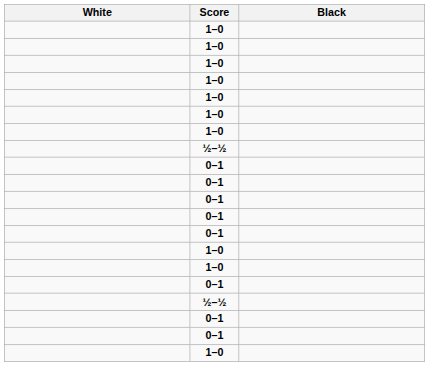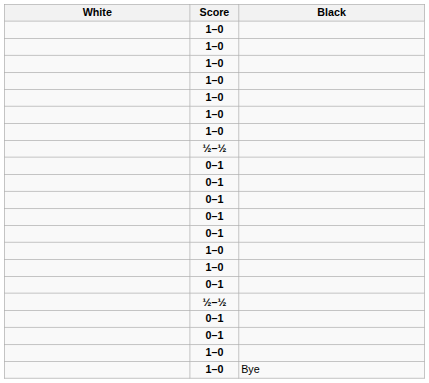+ row: 1–0 | Bye
